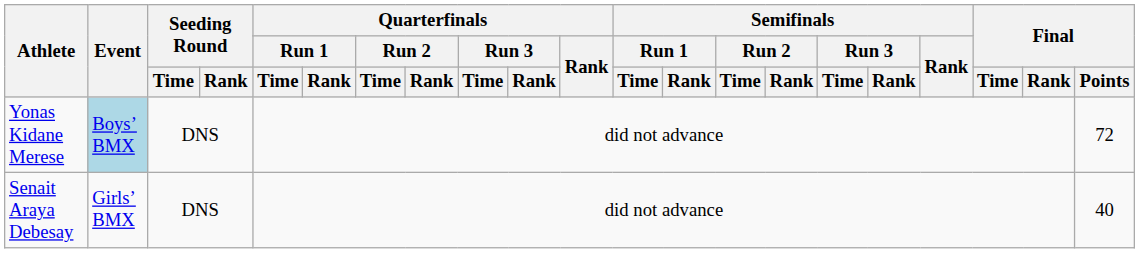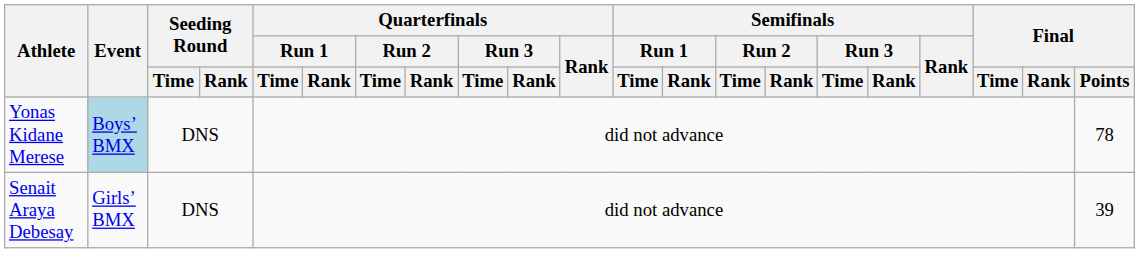Yonas Kidane Merese | Final / Points: 72 -> 78
Senait Araya Debesay | Final / Points: 40 -> 39
